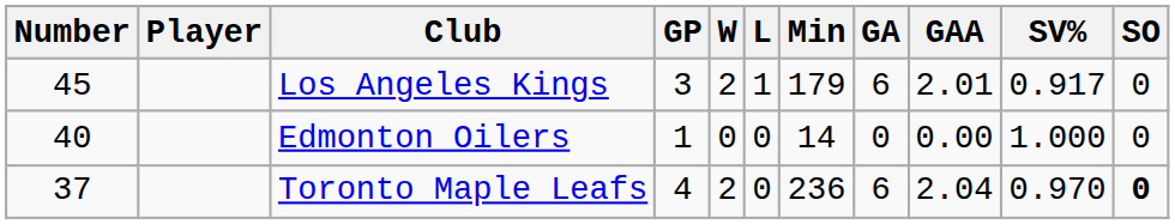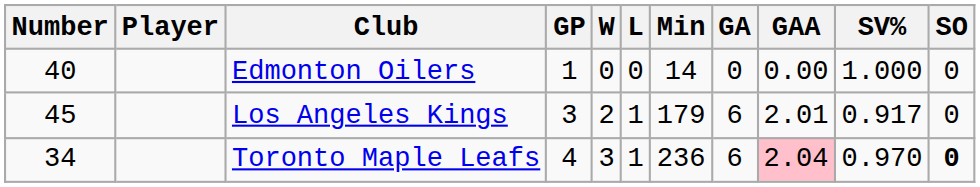rows swapped: Los Angeles Kings <-> Edmonton Oilers
Toronto Maple Leafs | Number: 37 -> 34
Toronto Maple Leafs | W: 2 -> 3
Toronto Maple Leafs | L: 0 -> 1
Toronto Maple Leafs | GAA: no background -> pink background
